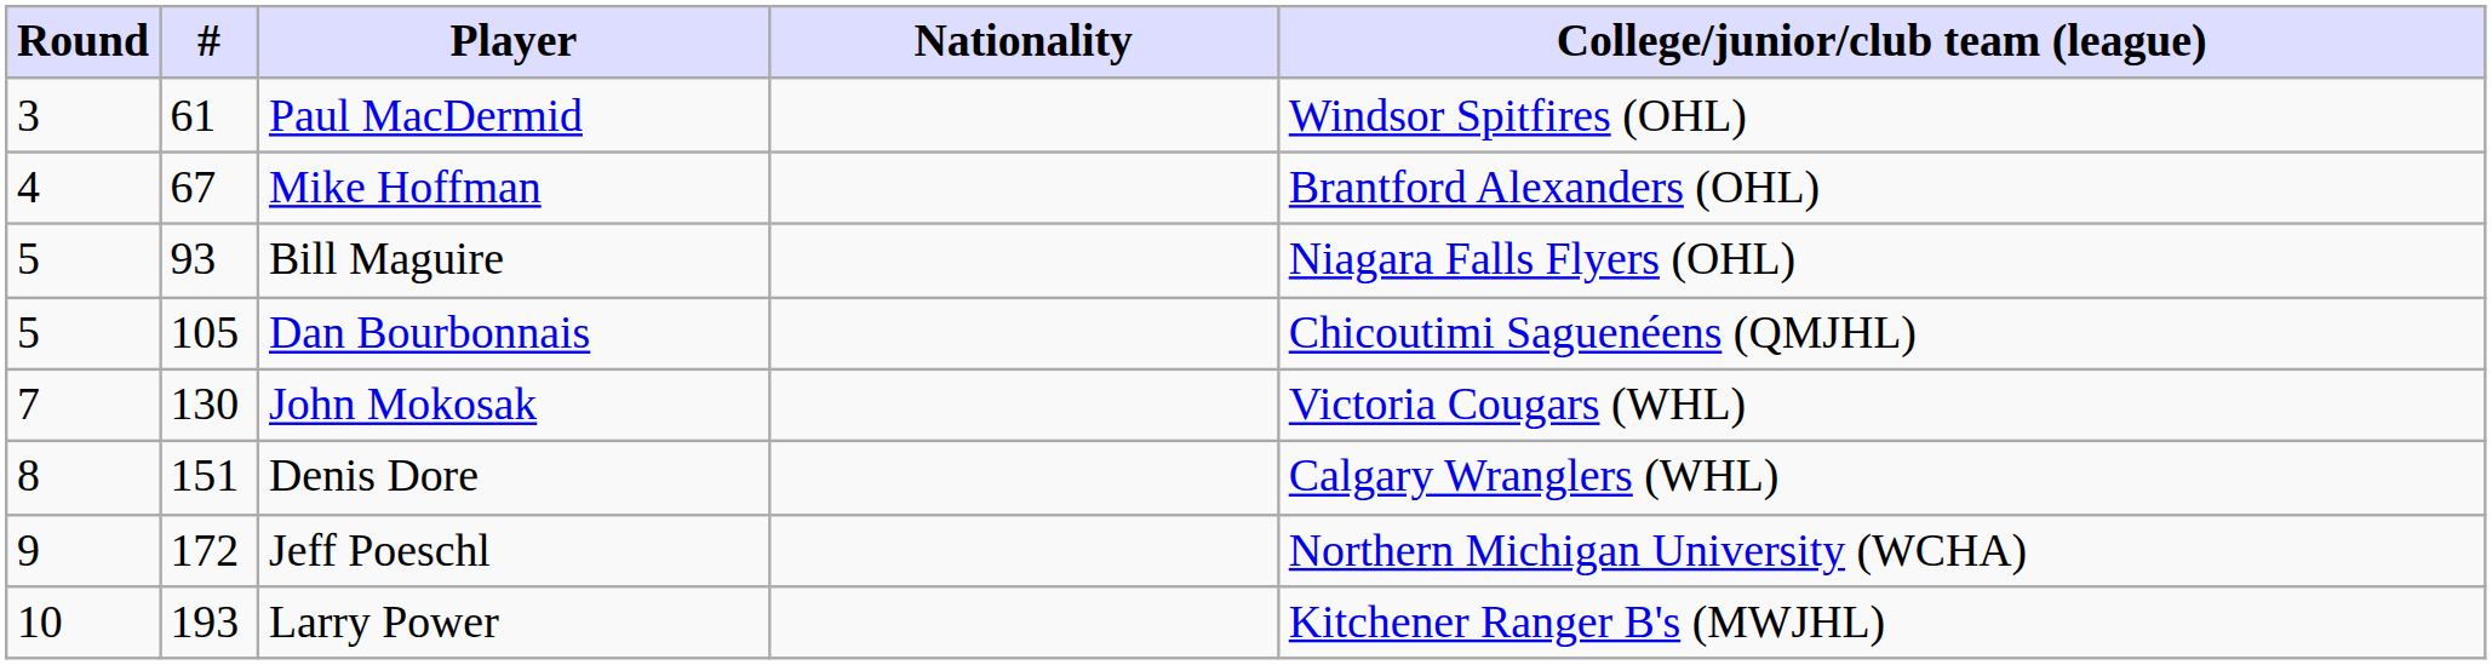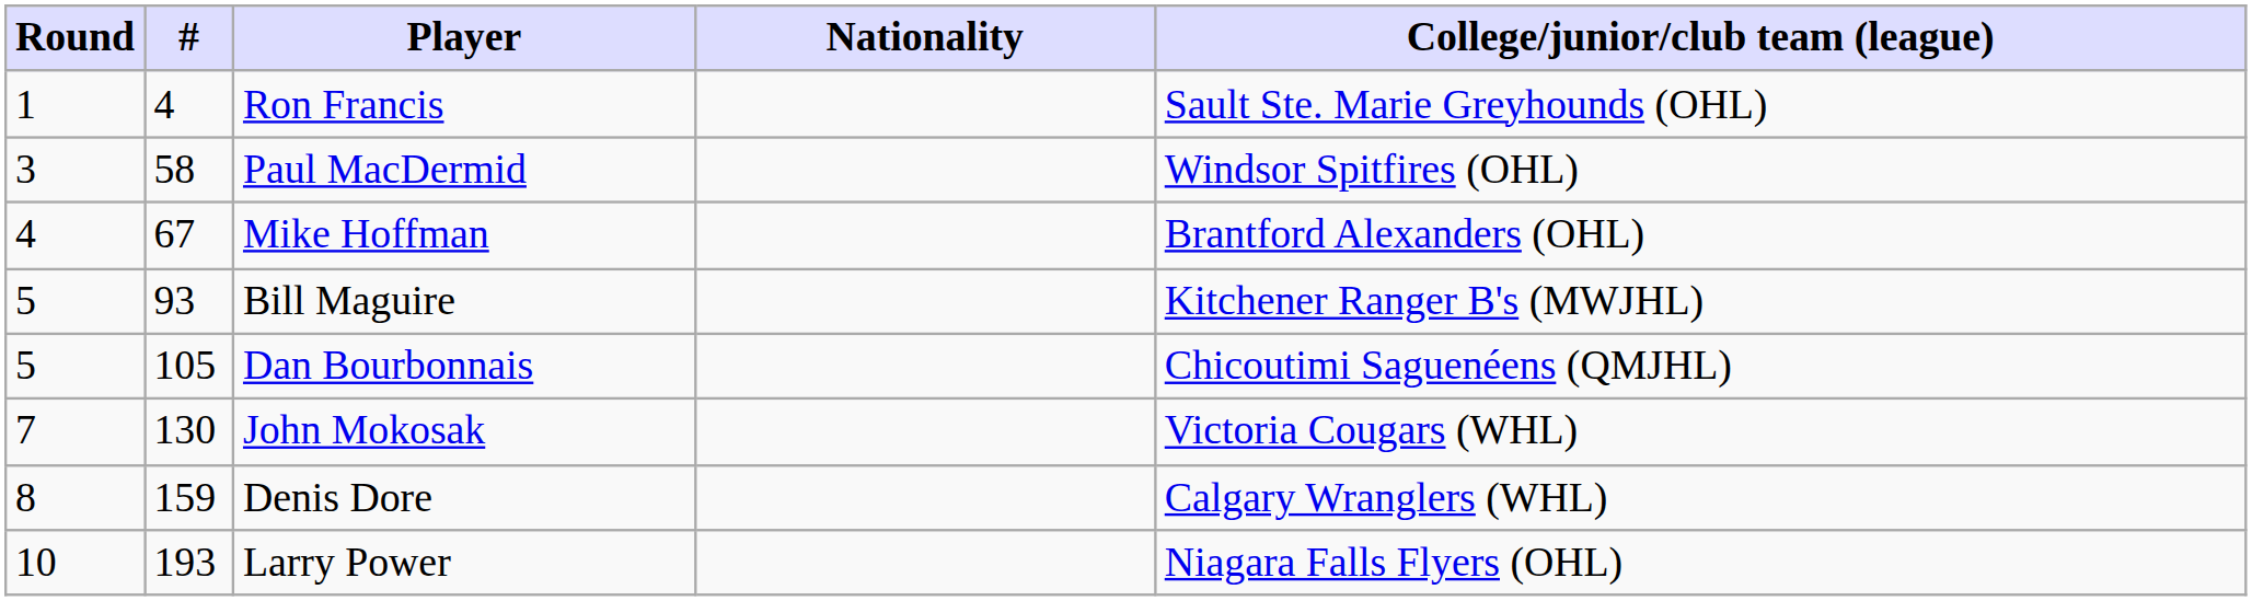+ row: 1 | 4 | Ron Francis | Sault Ste. Marie Greyhounds (OHL)
Paul MacDermid | #: 61 -> 58
Bill Maguire | College/junior/club team (league): Niagara Falls Flyers (OHL) -> Kitchener Ranger B's (MWJHL)
Denis Dore | #: 151 -> 159
- row: 9 | 172 | Jeff Poeschl | Northern Michigan University (WCHA)
Larry Power | College/junior/club team (league): Kitchener Ranger B's (MWJHL) -> Niagara Falls Flyers (OHL)
